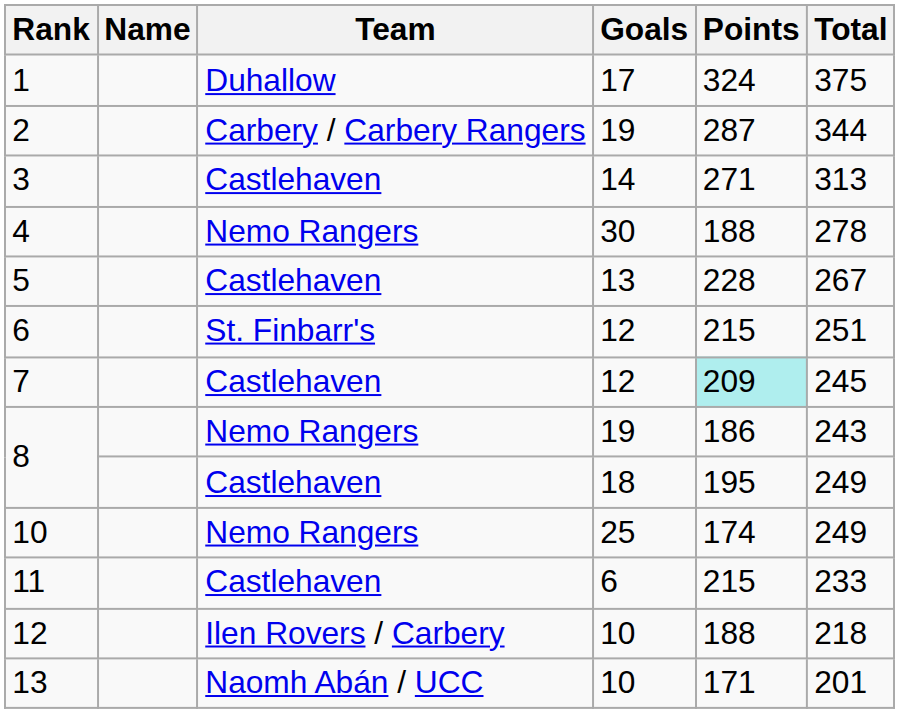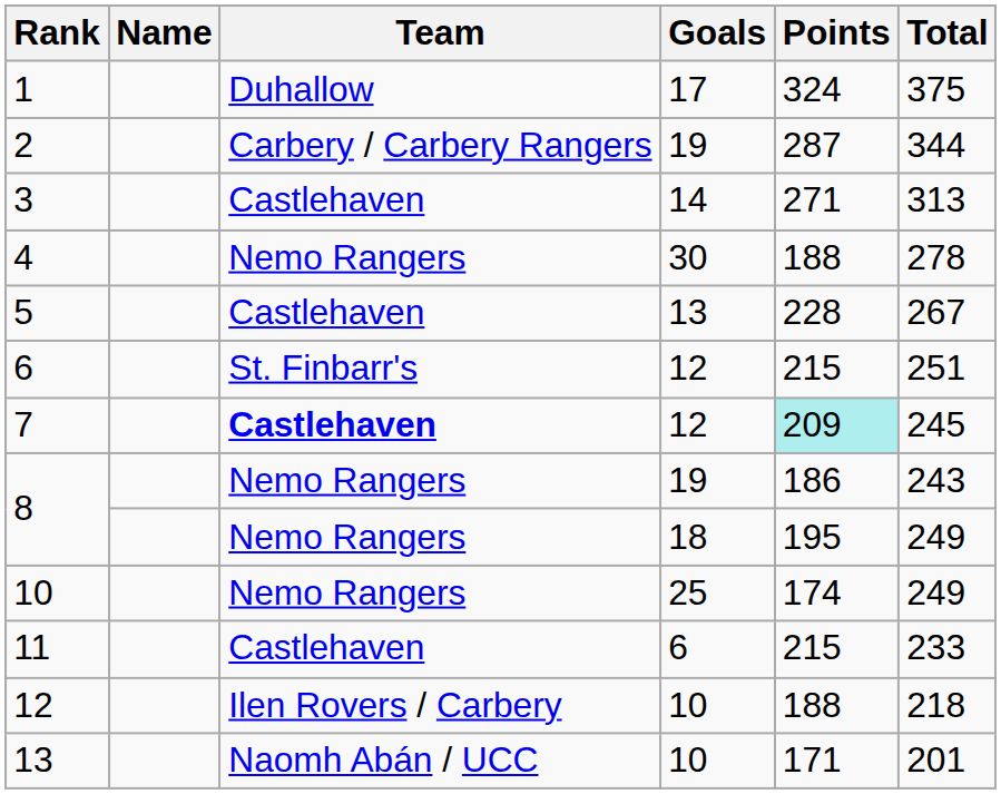7 | Team: normal -> bold
8 / 18 | Team: Castlehaven -> Nemo Rangers
